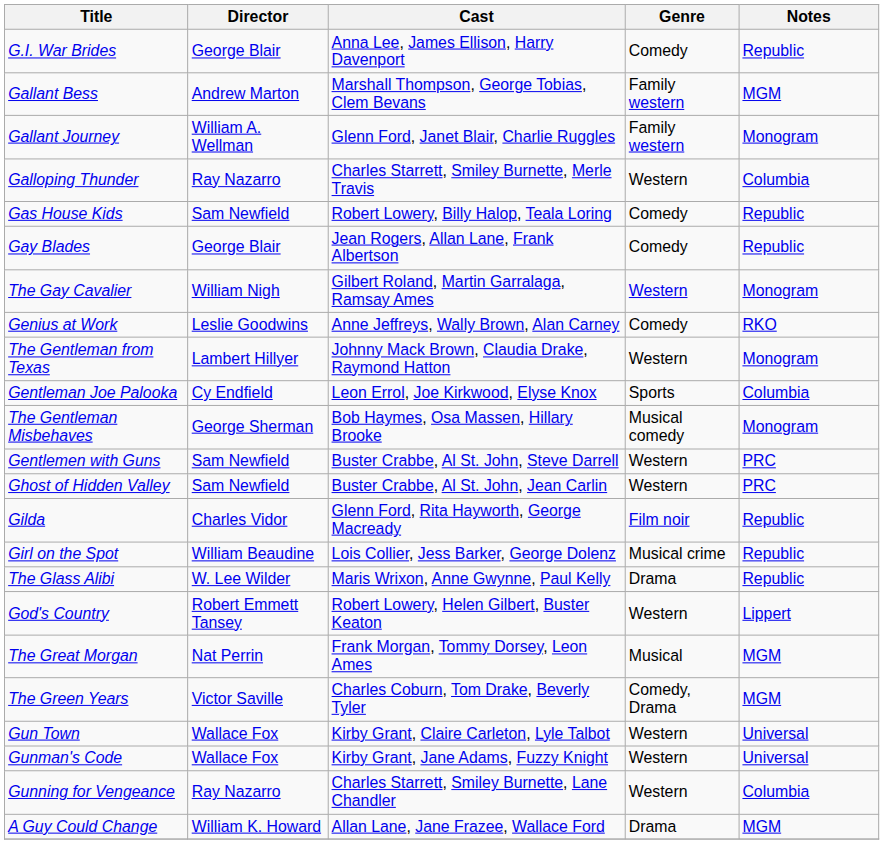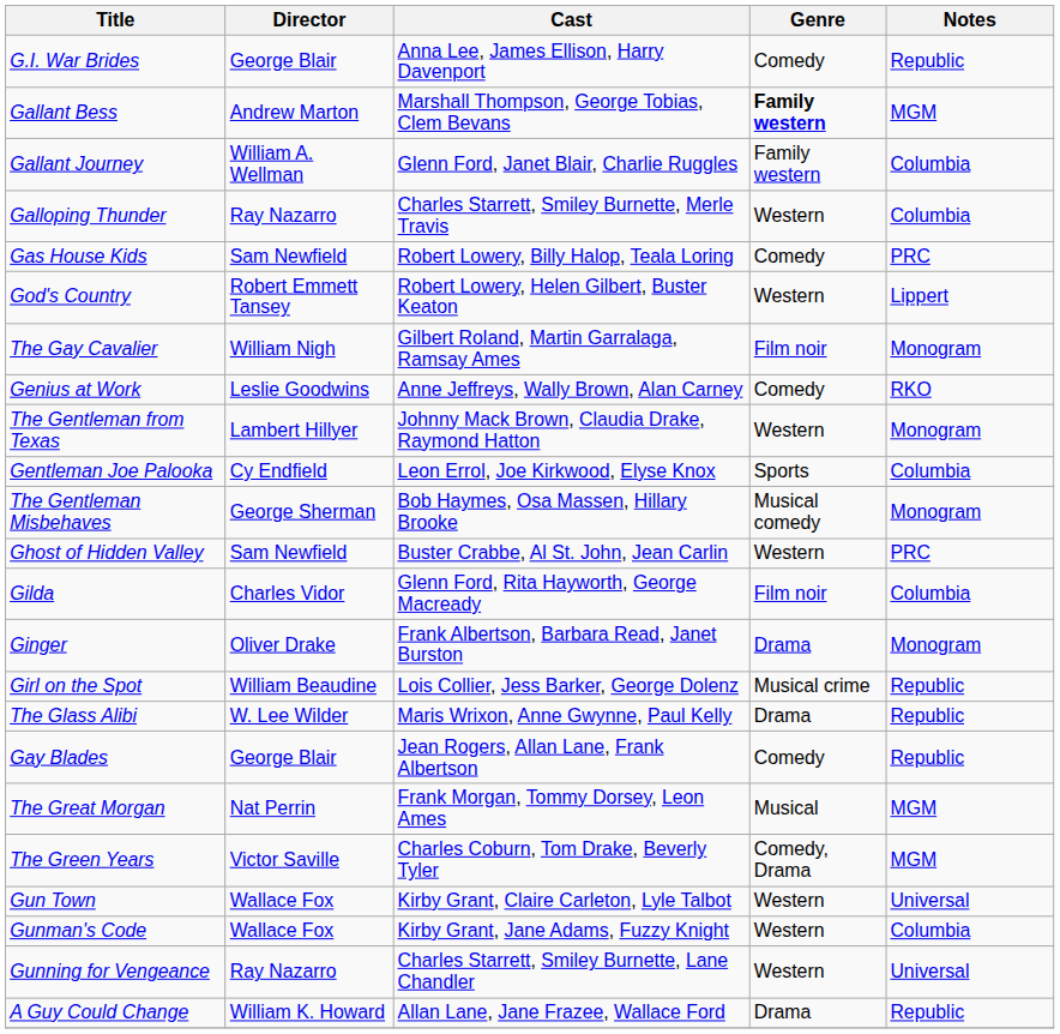Gallant Bess | Genre: normal -> bold
Gallant Journey | Notes: Monogram -> Columbia
Gas House Kids | Notes: Republic -> PRC
rows swapped: Gay Blades <-> God's Country
The Gay Cavalier | Genre: Western -> Film noir
- row: Gentlemen with Guns | Sam Newfield | Buster Crabbe, Al St. John, Steve Darrell | Western | PRC
Gilda | Notes: Republic -> Columbia
+ row: Ginger | Oliver Drake | Frank Albertson, Barbara Read, Janet Burston | Drama | Monogram
Gunman's Code | Notes: Universal -> Columbia
Gunning for Vengeance | Notes: Columbia -> Universal
A Guy Could Change | Notes: MGM -> Republic
